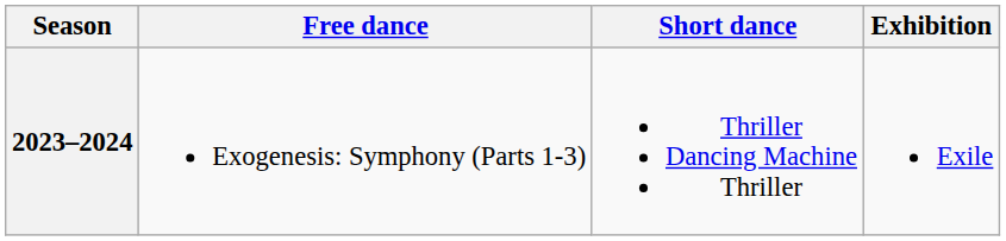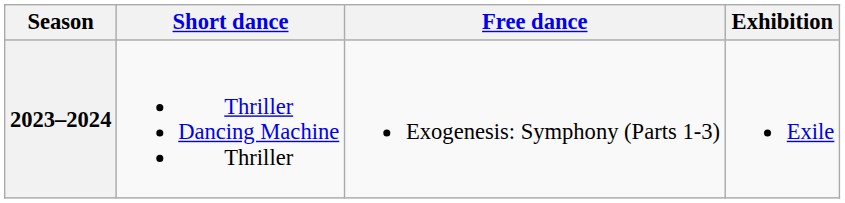columns swapped: Short dance <-> Free dance
